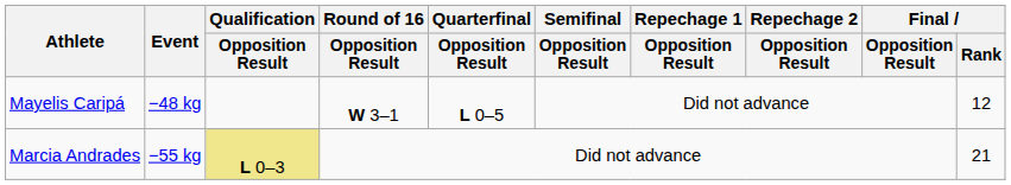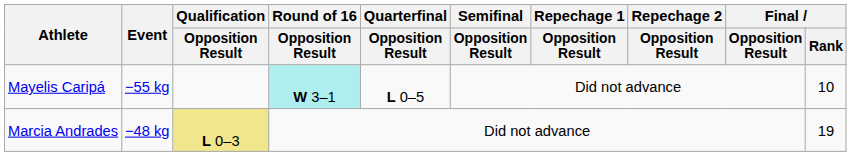Mayelis Caripá | Event: −48 kg -> −55 kg
Mayelis Caripá | Round of 16 / Opposition Result: no background -> paleturquoise background
Mayelis Caripá | Final / Rank: 12 -> 10
Marcia Andrades | Event: −55 kg -> −48 kg
Marcia Andrades | Final / Rank: 21 -> 19
